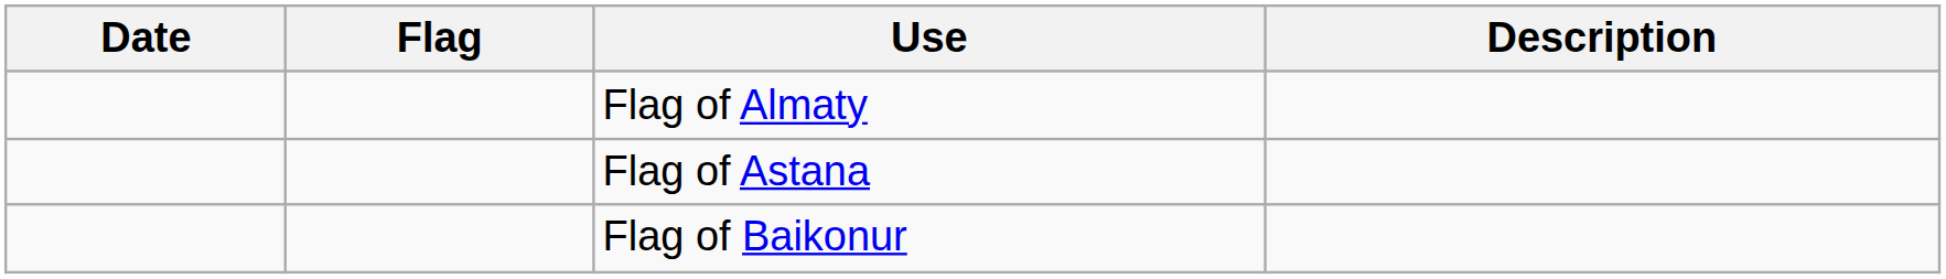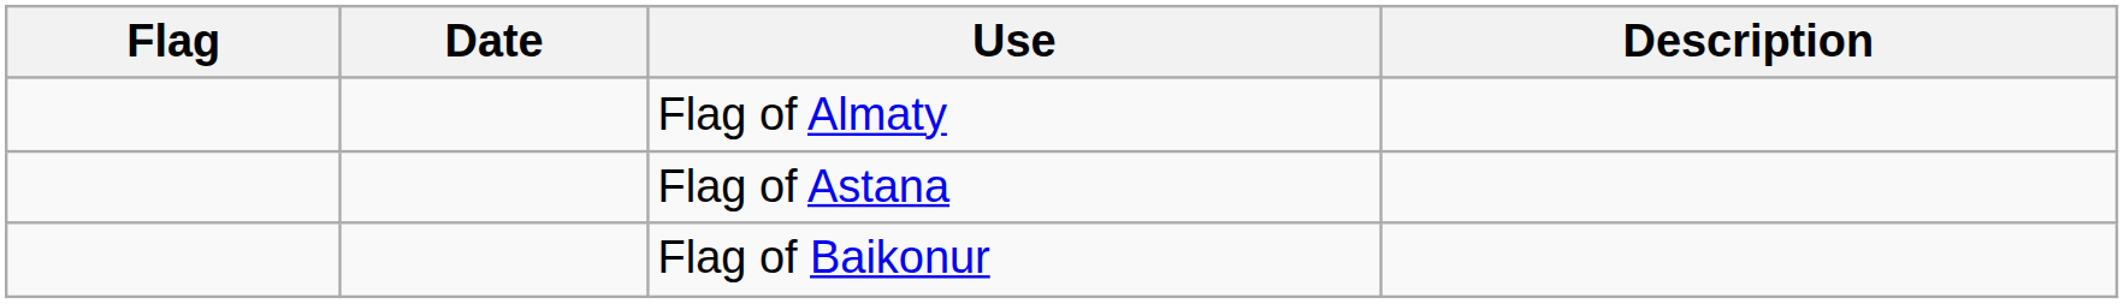columns swapped: Flag <-> Date
